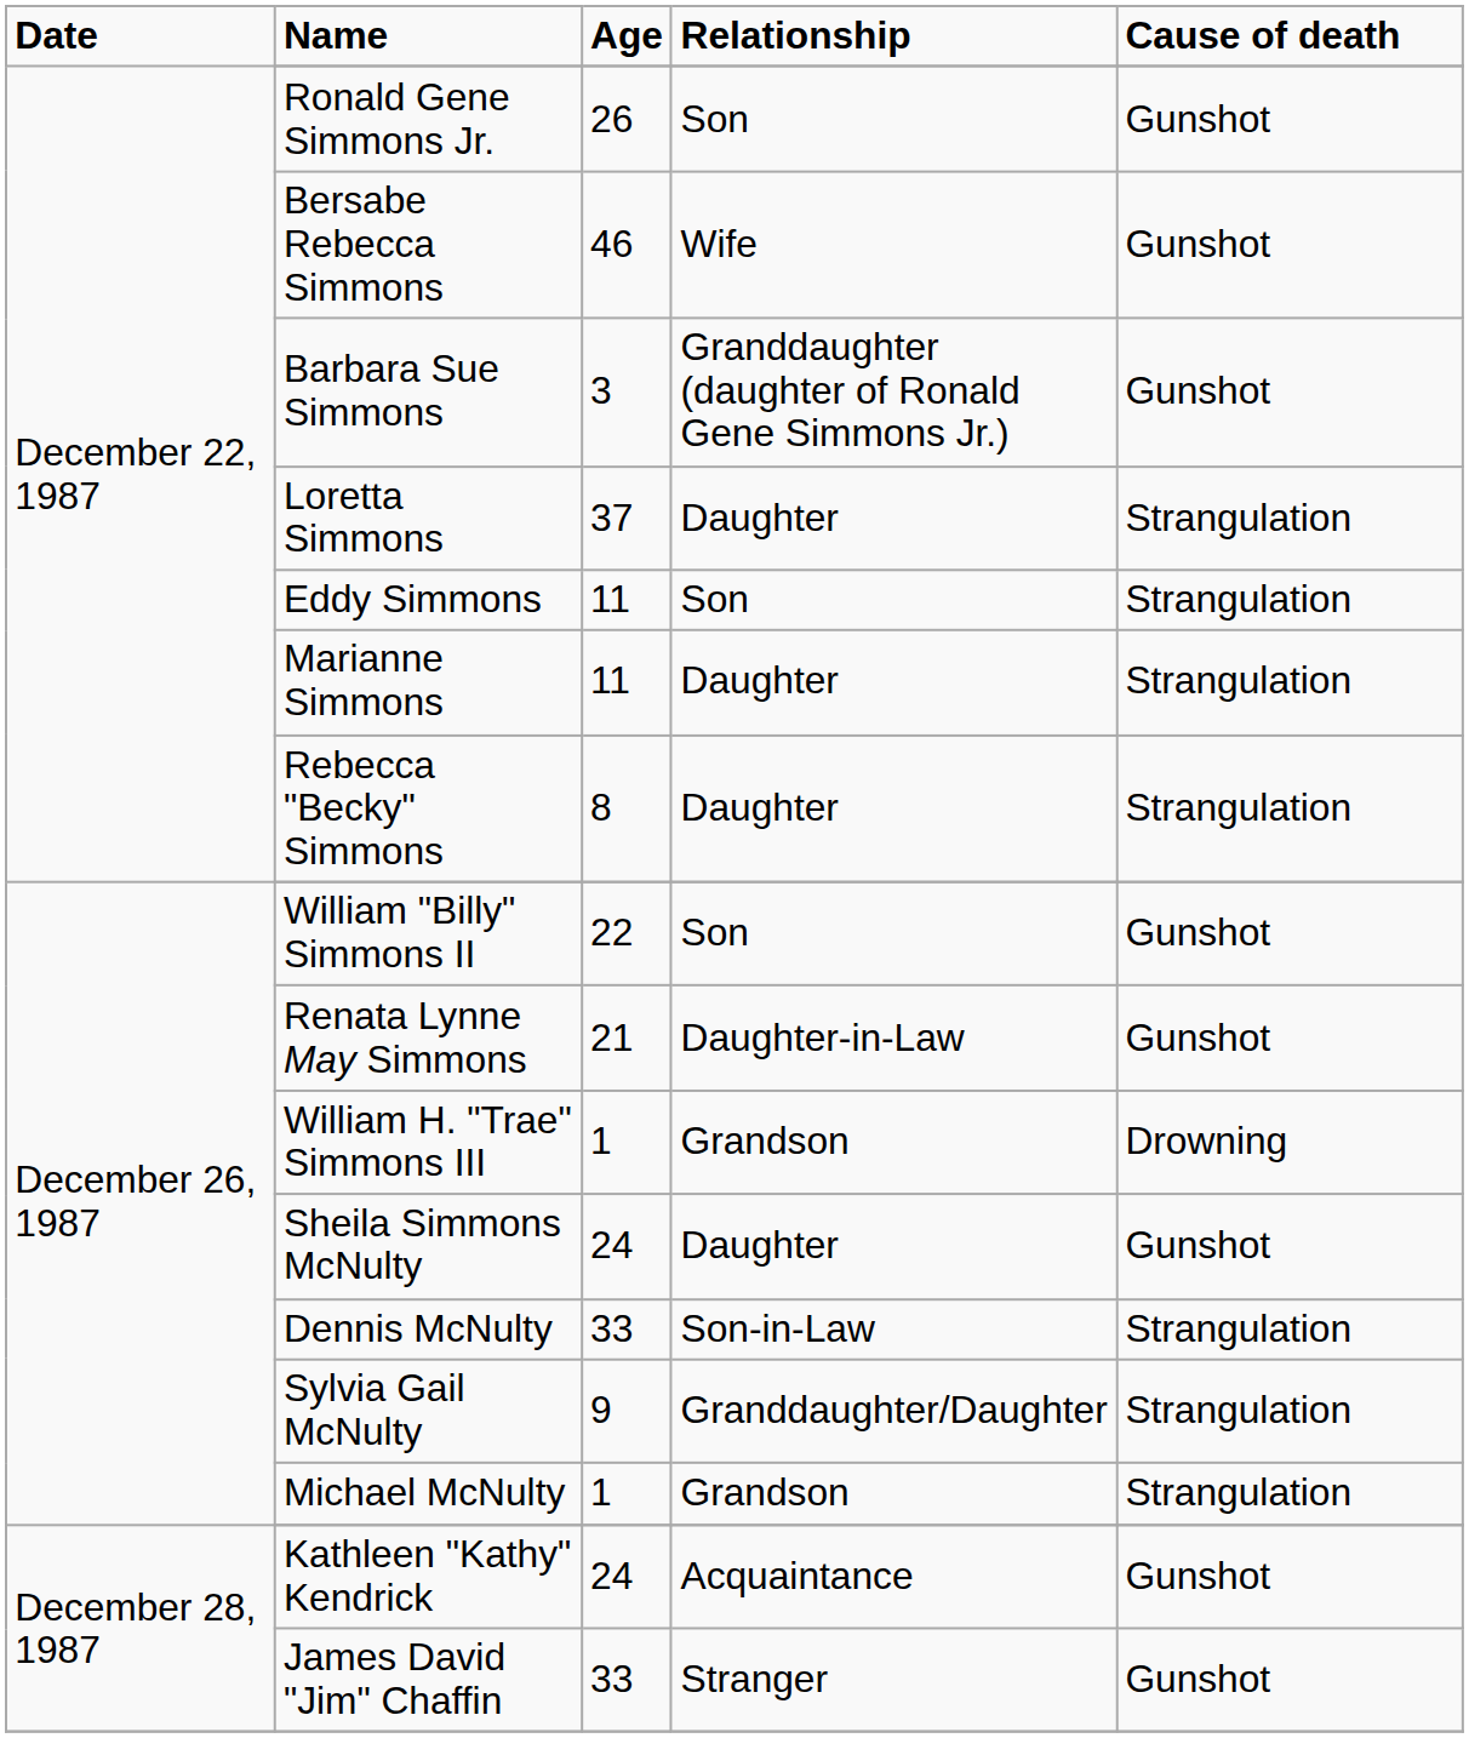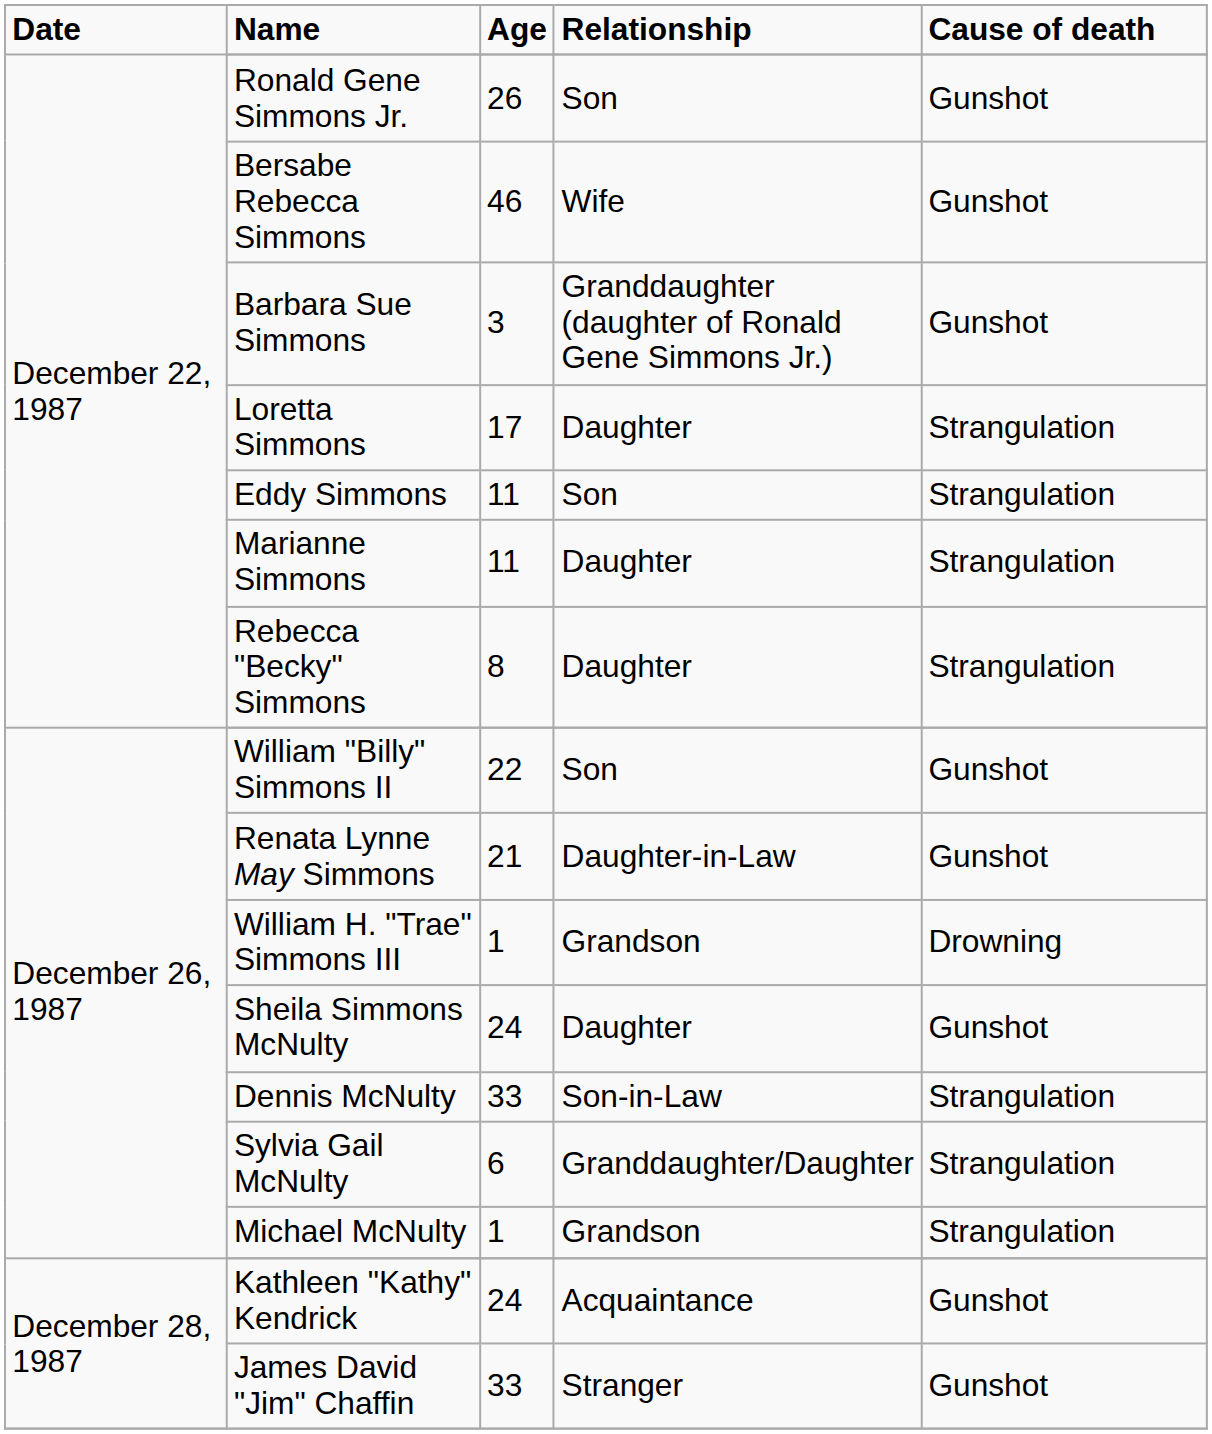Loretta Simmons | Age: 37 -> 17
Sylvia Gail McNulty | Age: 9 -> 6
